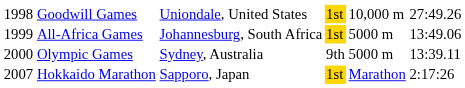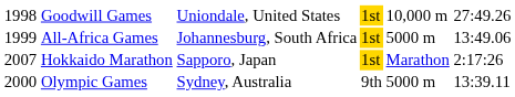rows swapped: Olympic Games <-> Hokkaido Marathon
